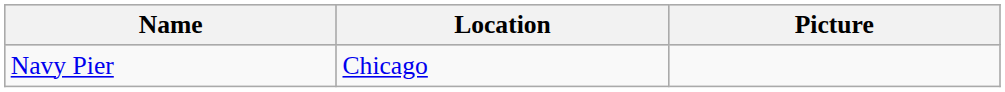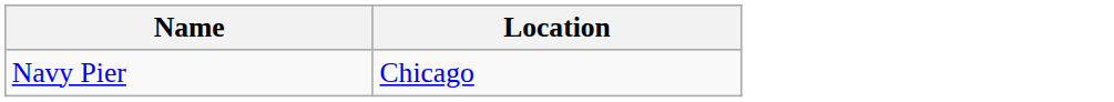- column: Picture
